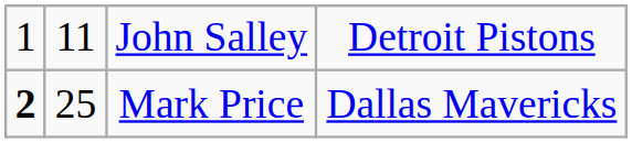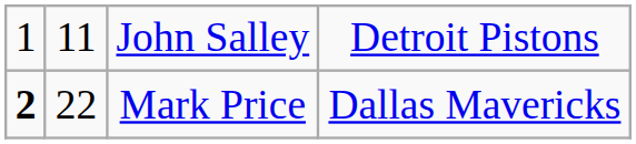Mark Price | column 2: 25 -> 22
